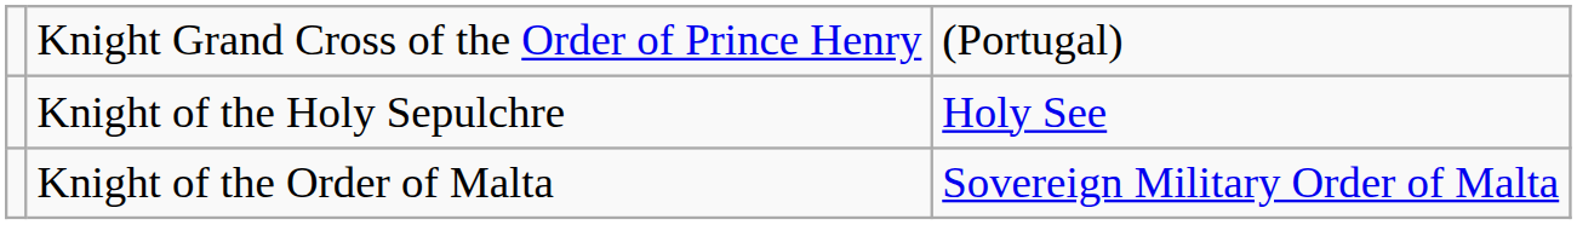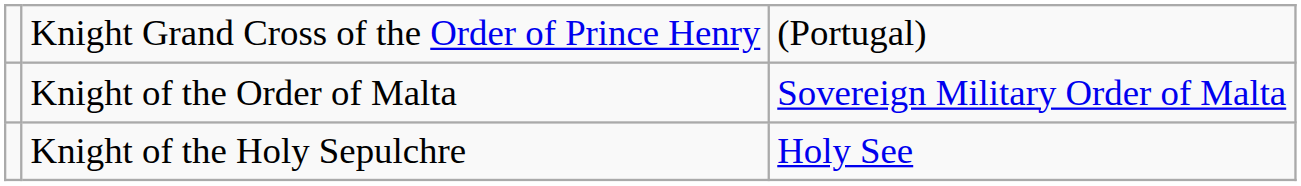rows swapped: Knight of the Order of Malta <-> Knight of the Holy Sepulchre
